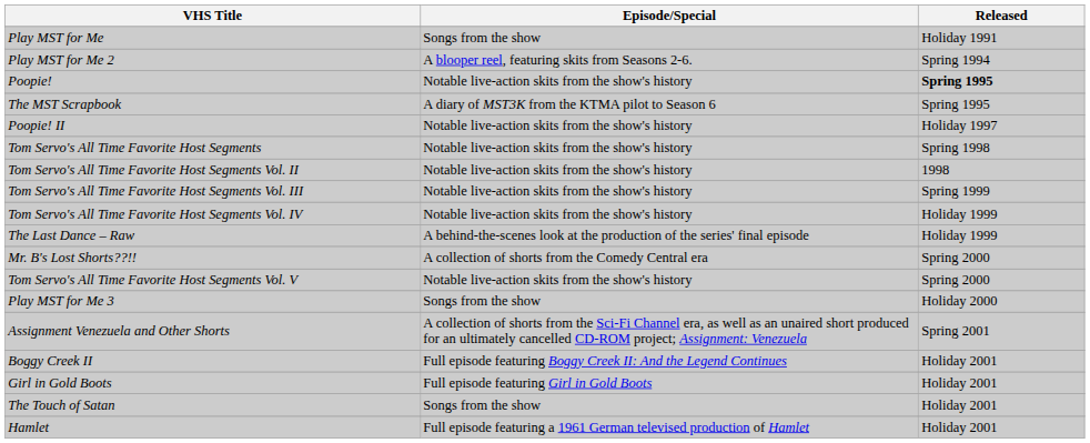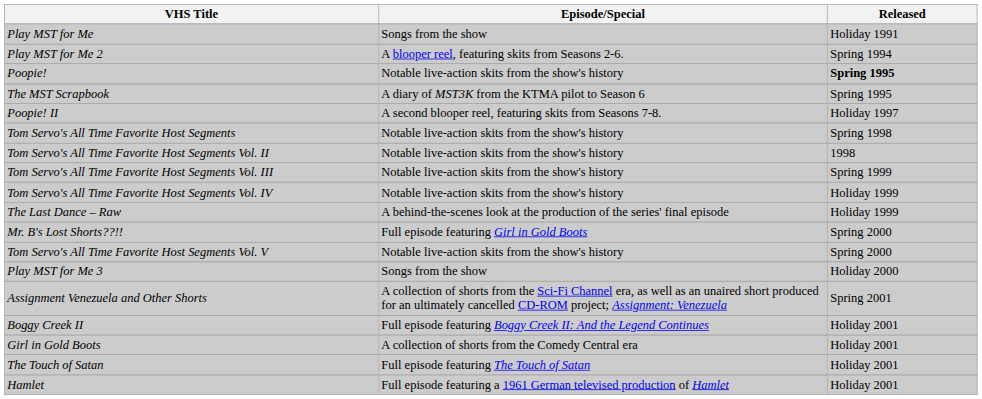Poopie! II | Episode/Special: Notable live-action skits from the show's history -> A second blooper reel, featuring skits from Seasons 7-8.
Mr. B's Lost Shorts??!! | Episode/Special: A collection of shorts from the Comedy Central era -> Full episode featuring Girl in Gold Boots
Girl in Gold Boots | Episode/Special: Full episode featuring Girl in Gold Boots -> A collection of shorts from the Comedy Central era
The Touch of Satan | Episode/Special: Songs from the show -> Full episode featuring The Touch of Satan
